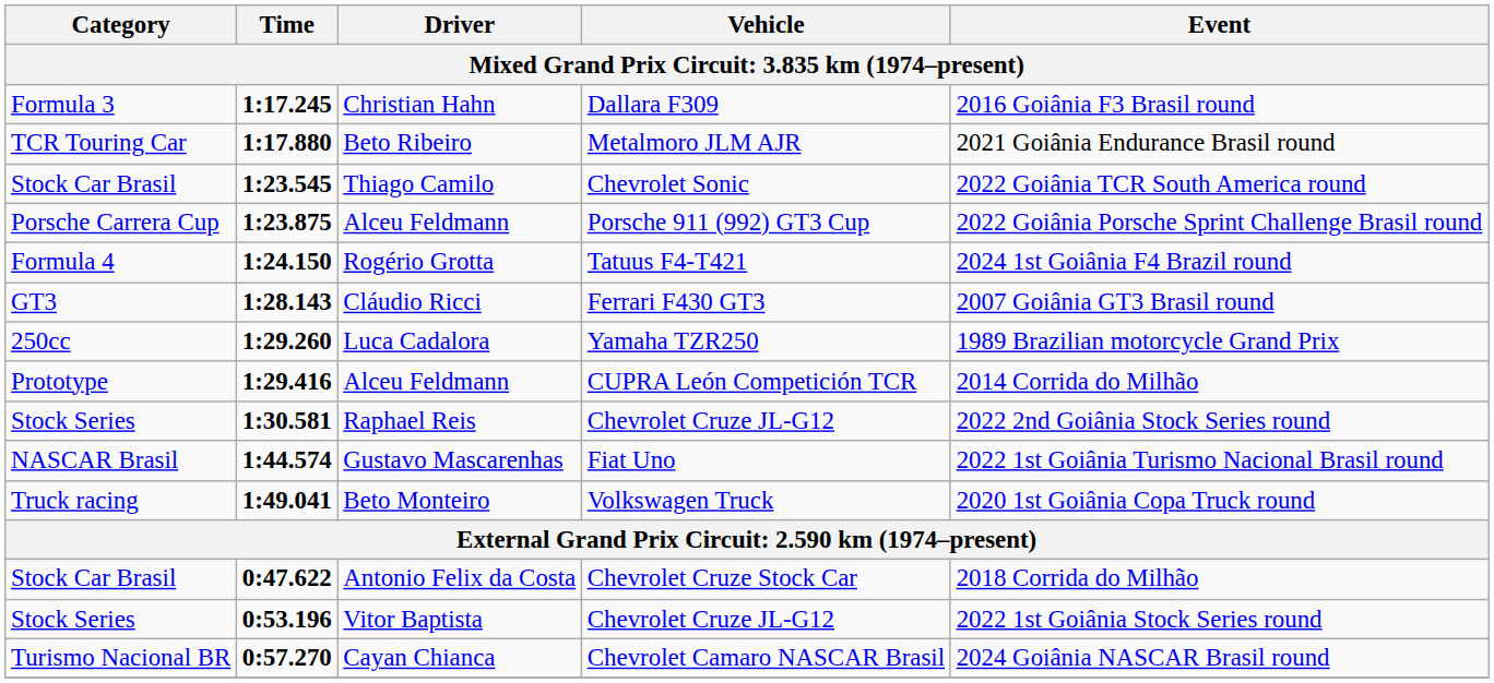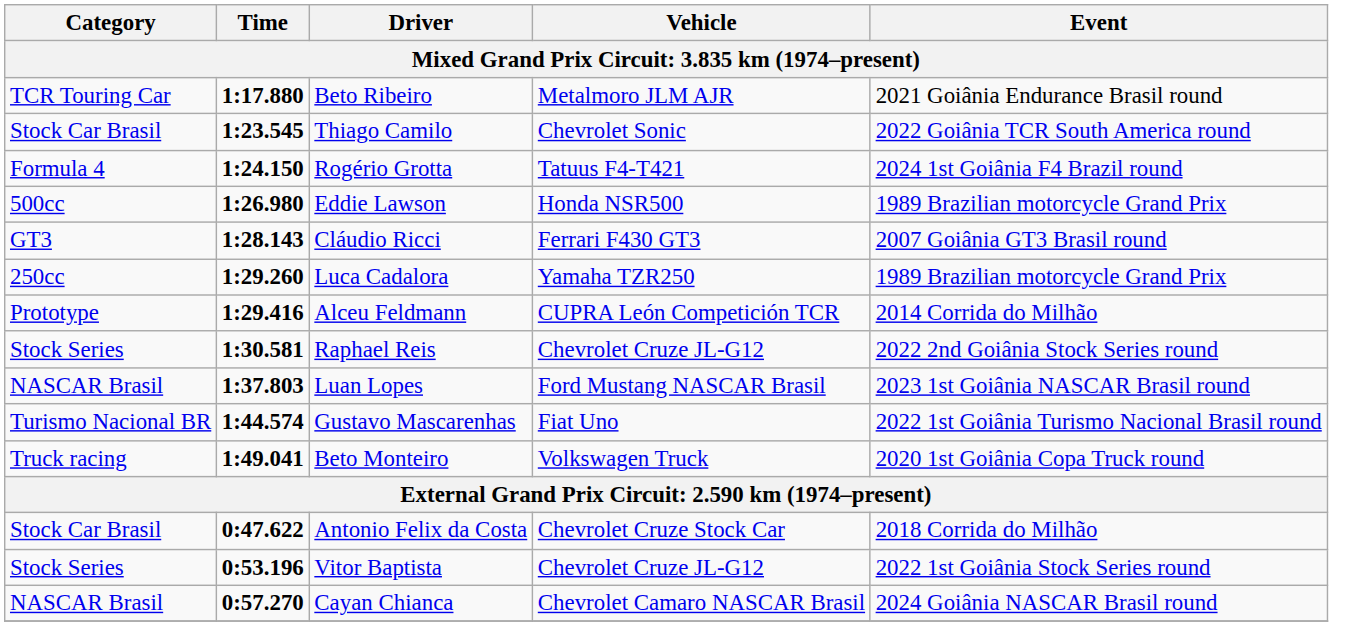- row: Formula 3 | 1:17.245 | Christian Hahn | Dallara F309 | 2016 Goiânia F3 Brasil round
- row: Porsche Carrera Cup | 1:23.875 | Alceu Feldmann | Porsche 911 (992) GT3 Cup | 2022 Goiânia Porsche Sprint Challenge Brasil round
+ row: 500cc | 1:26.980 | Eddie Lawson | Honda NSR500 | 1989 Brazilian motorcycle Grand Prix
+ row: NASCAR Brasil | 1:37.803 | Luan Lopes | Ford Mustang NASCAR Brasil | 2023 1st Goiânia NASCAR Brasil round
Gustavo Mascarenhas | Category: NASCAR Brasil -> Turismo Nacional BR
Cayan Chianca | Category: Turismo Nacional BR -> NASCAR Brasil
